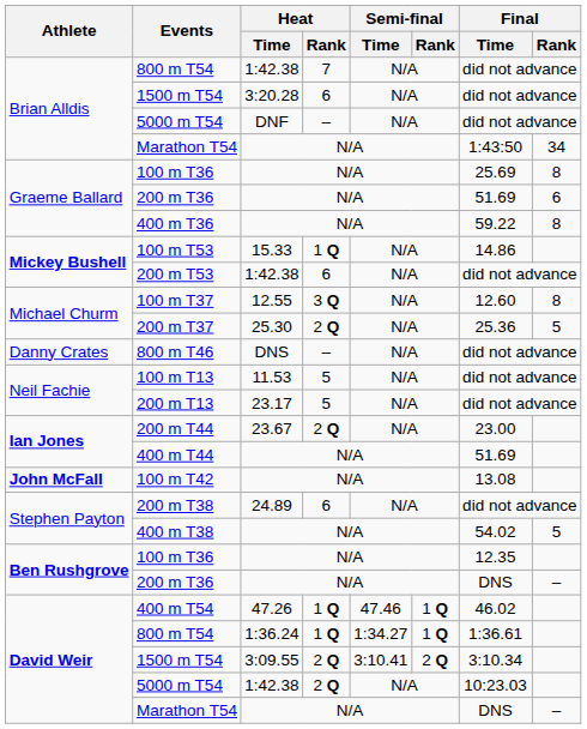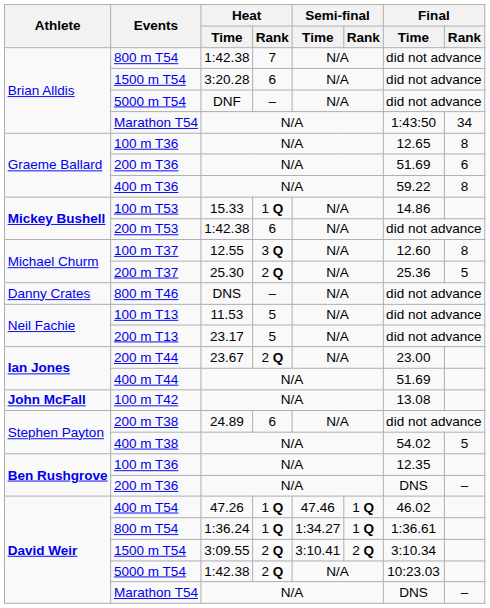Graeme Ballard / 100 m T36 | Final / Time: 25.69 -> 12.65
